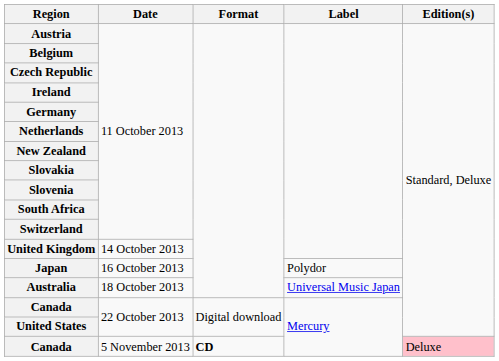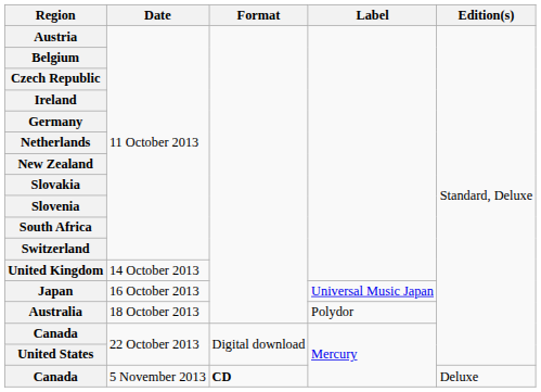16 October 2013 | Label: Polydor -> Universal Music Japan
18 October 2013 | Label: Universal Music Japan -> Polydor
5 November 2013 | Edition(s): pink background -> no background
